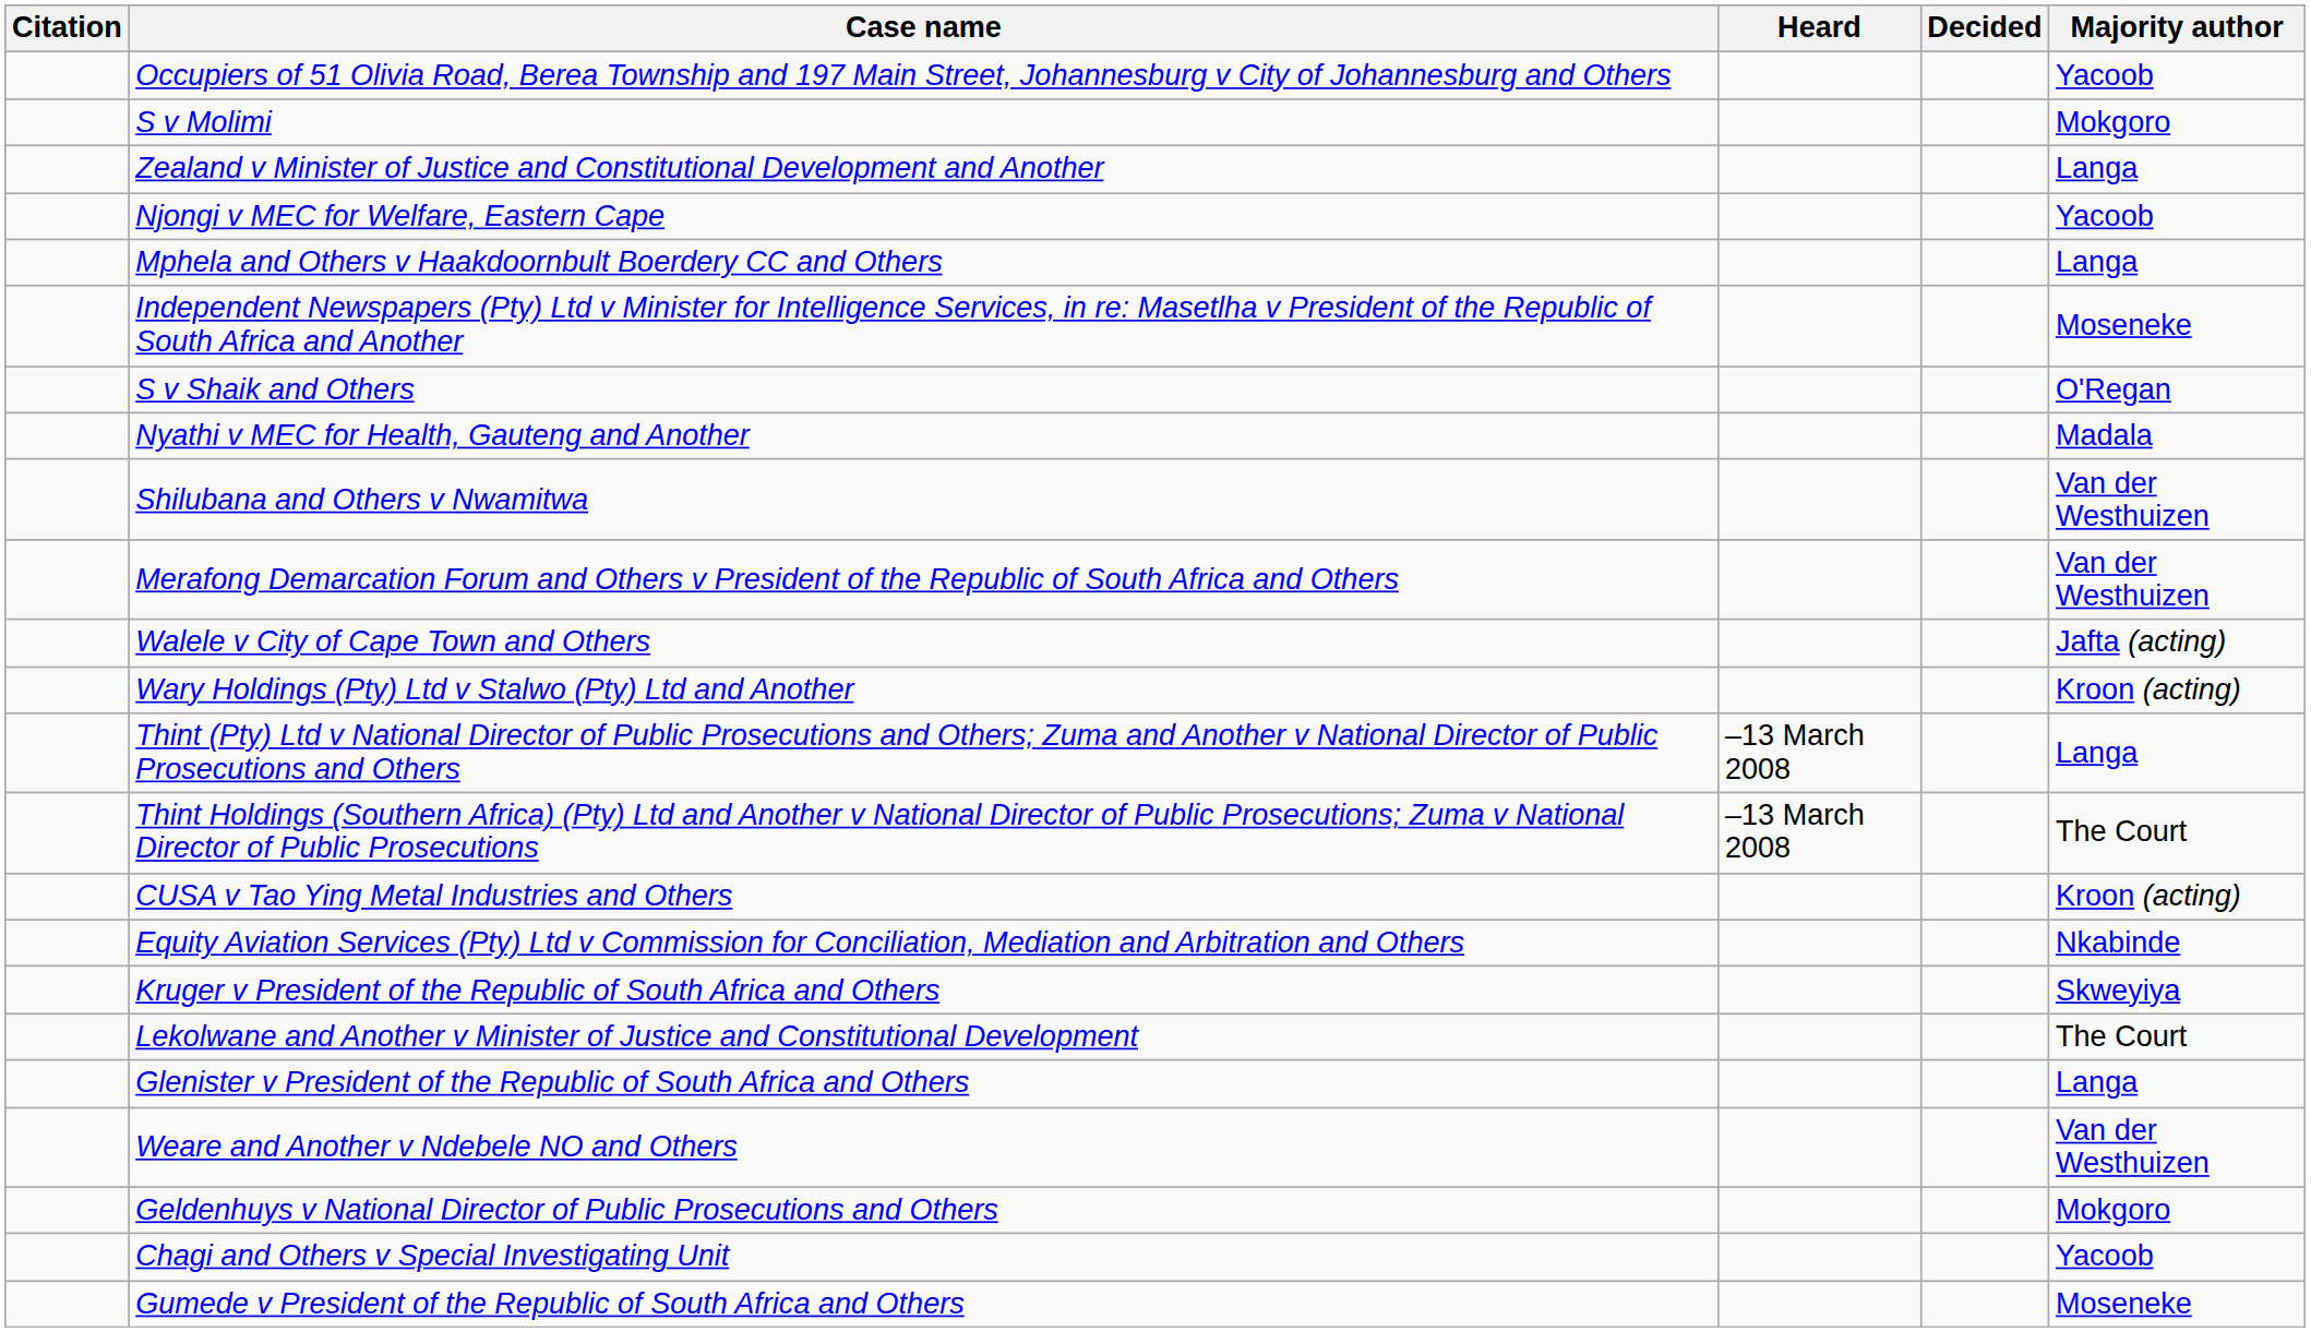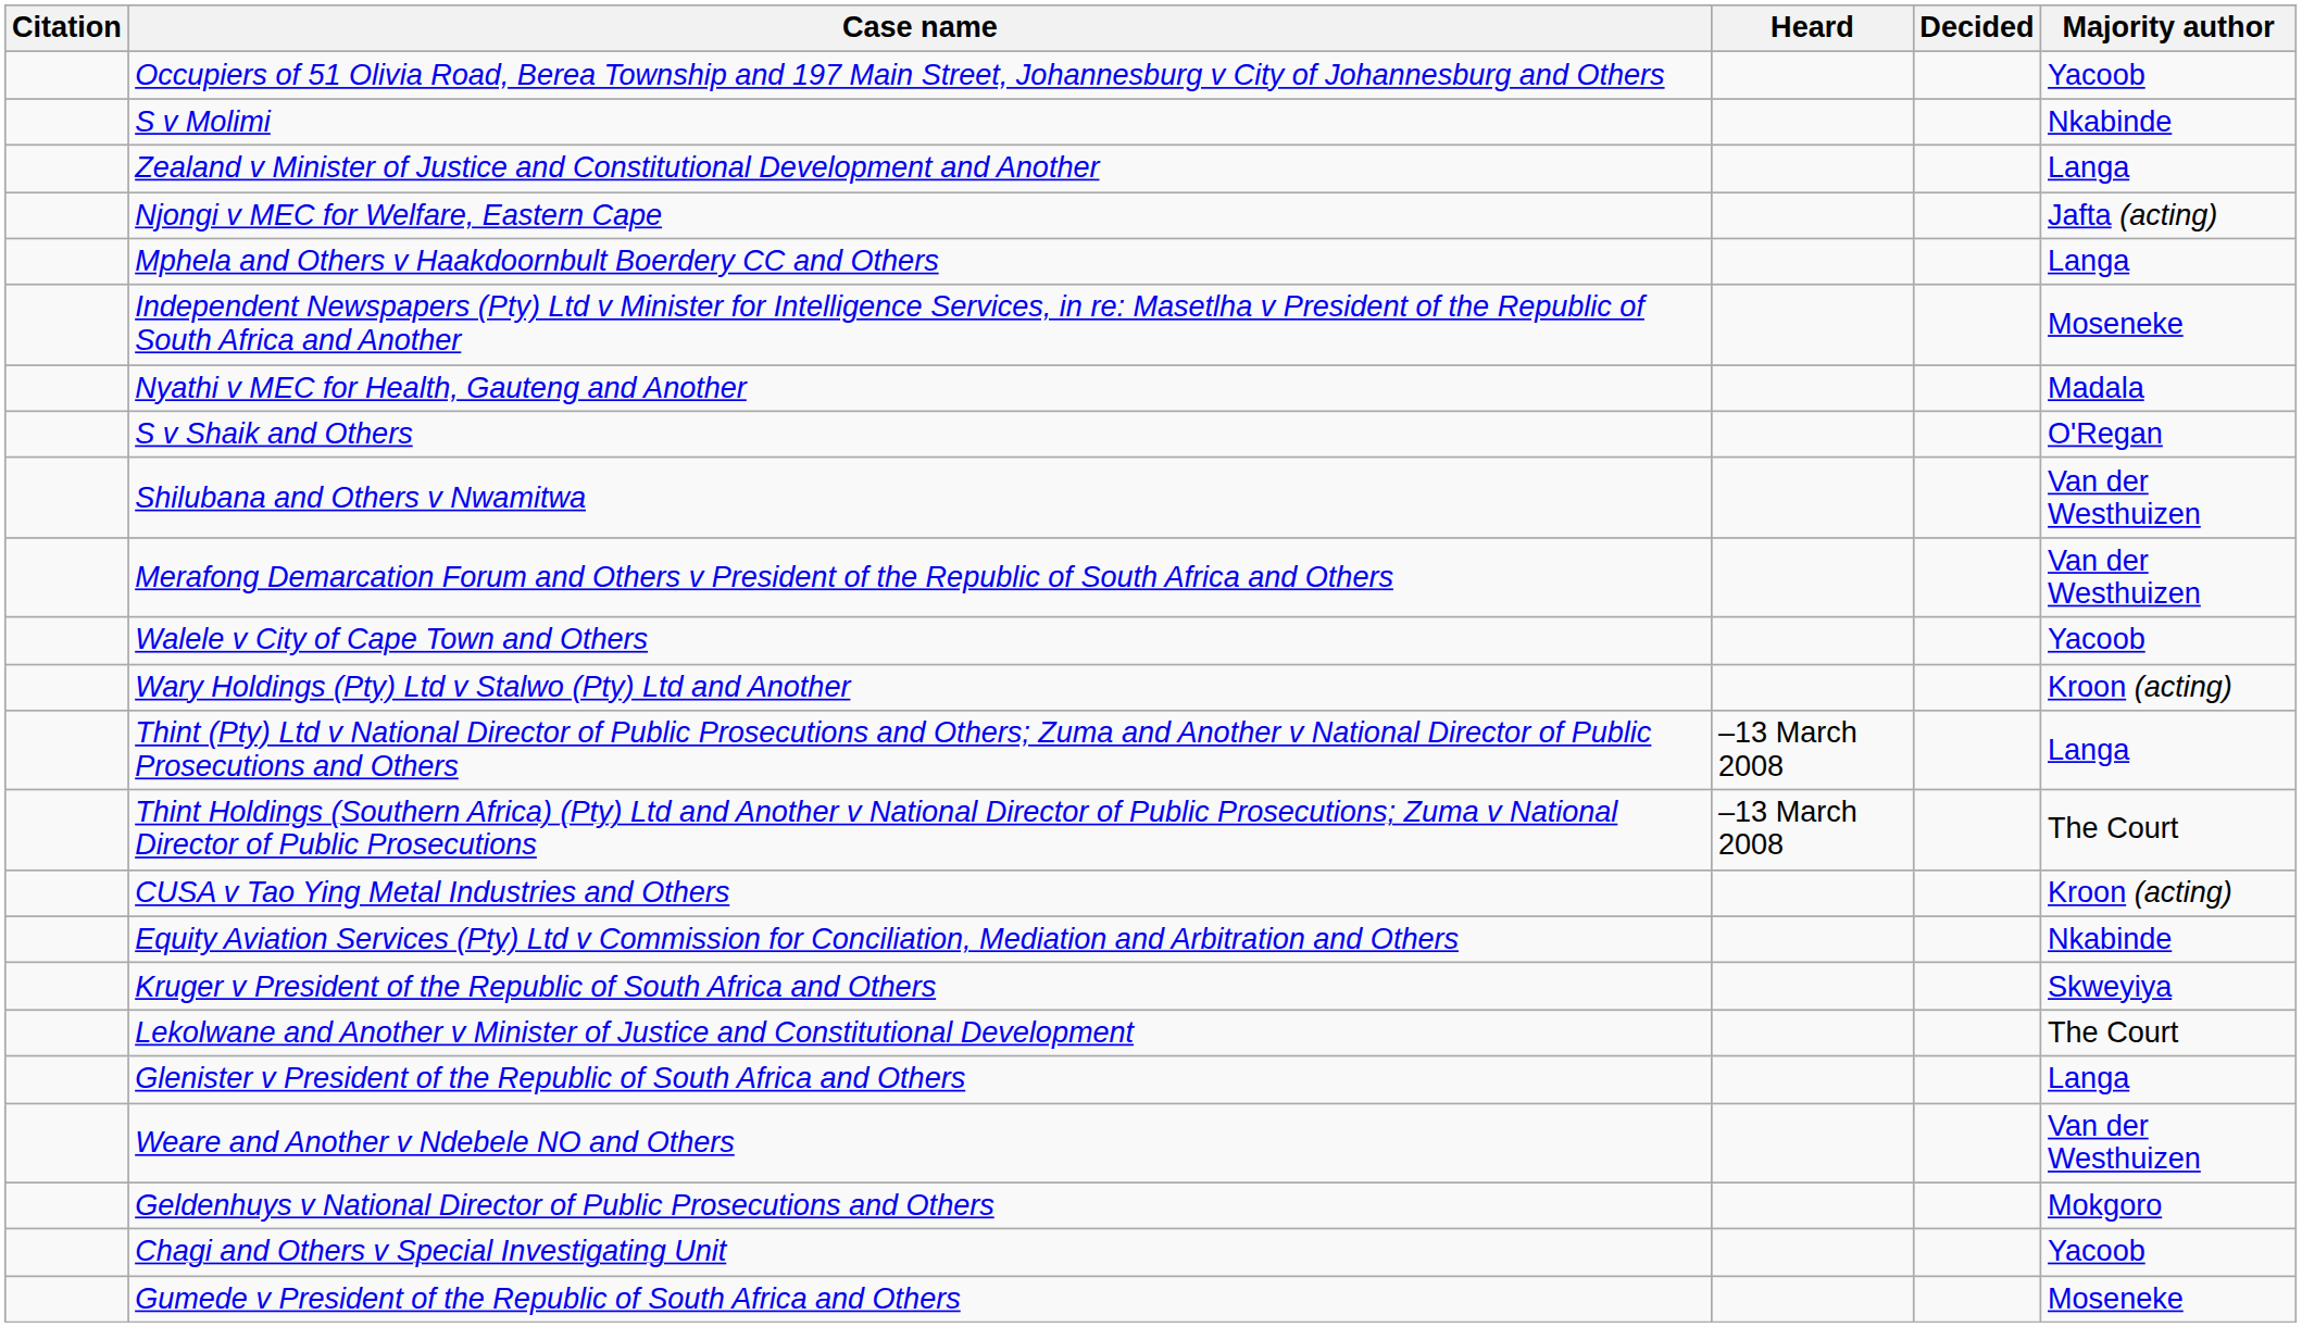S v Molimi | Majority author: Mokgoro -> Nkabinde
Njongi v MEC for Welfare, Eastern Cape | Majority author: Yacoob -> Jafta (acting)
rows swapped: S v Shaik and Others <-> Nyathi v MEC for Health, Gauteng and Another
Walele v City of Cape Town and Others | Majority author: Jafta (acting) -> Yacoob
